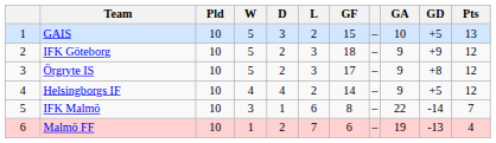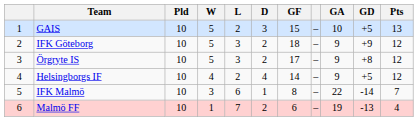columns swapped: D <-> L
